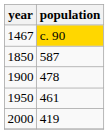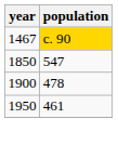1850 | population: 587 -> 547
- row: 2000 | 419
